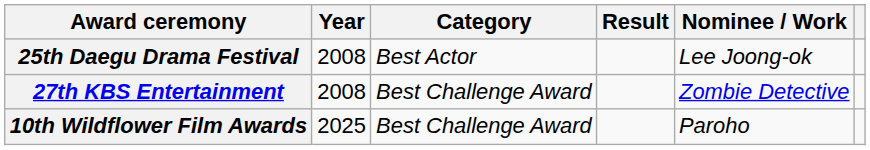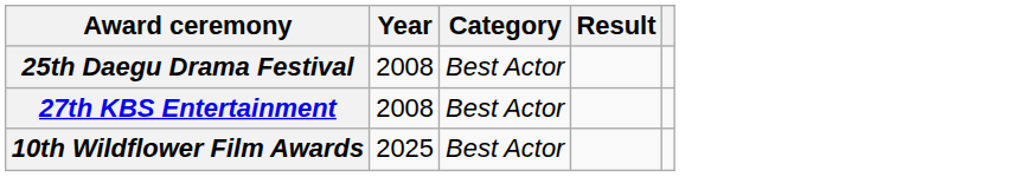- column: Nominee / Work | Lee Joong-ok | Zombie Detective | Paroho
27th KBS Entertainment | Category: Best Challenge Award -> Best Actor
10th Wildflower Film Awards | Category: Best Challenge Award -> Best Actor
